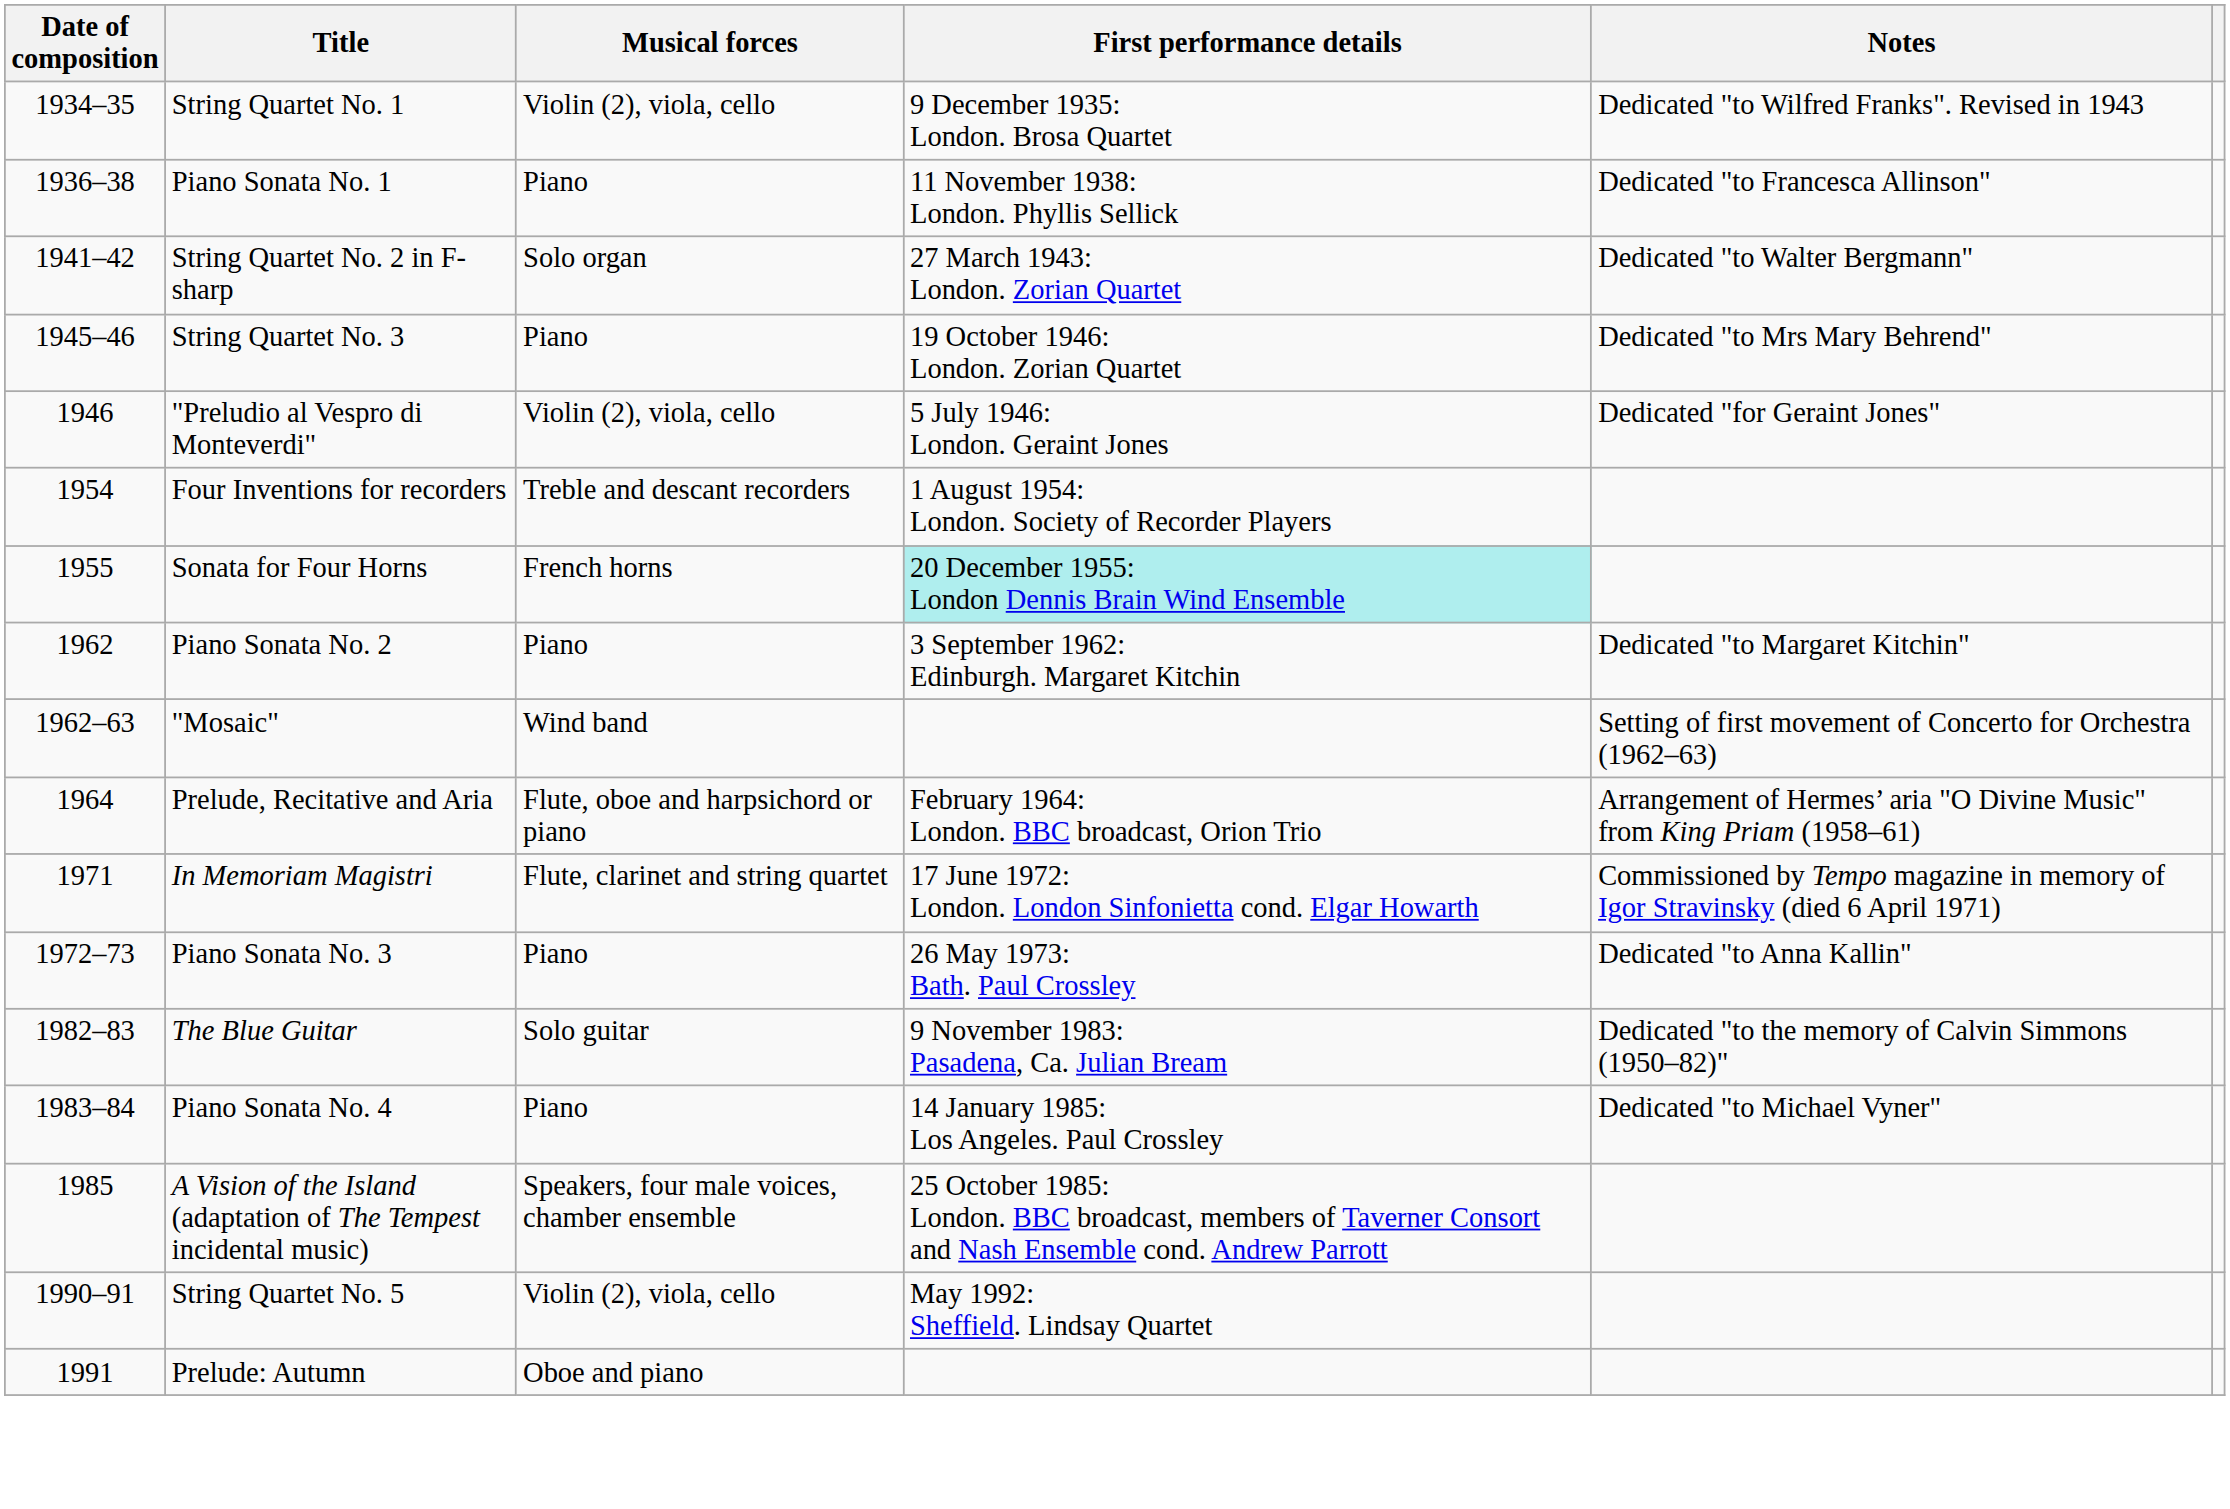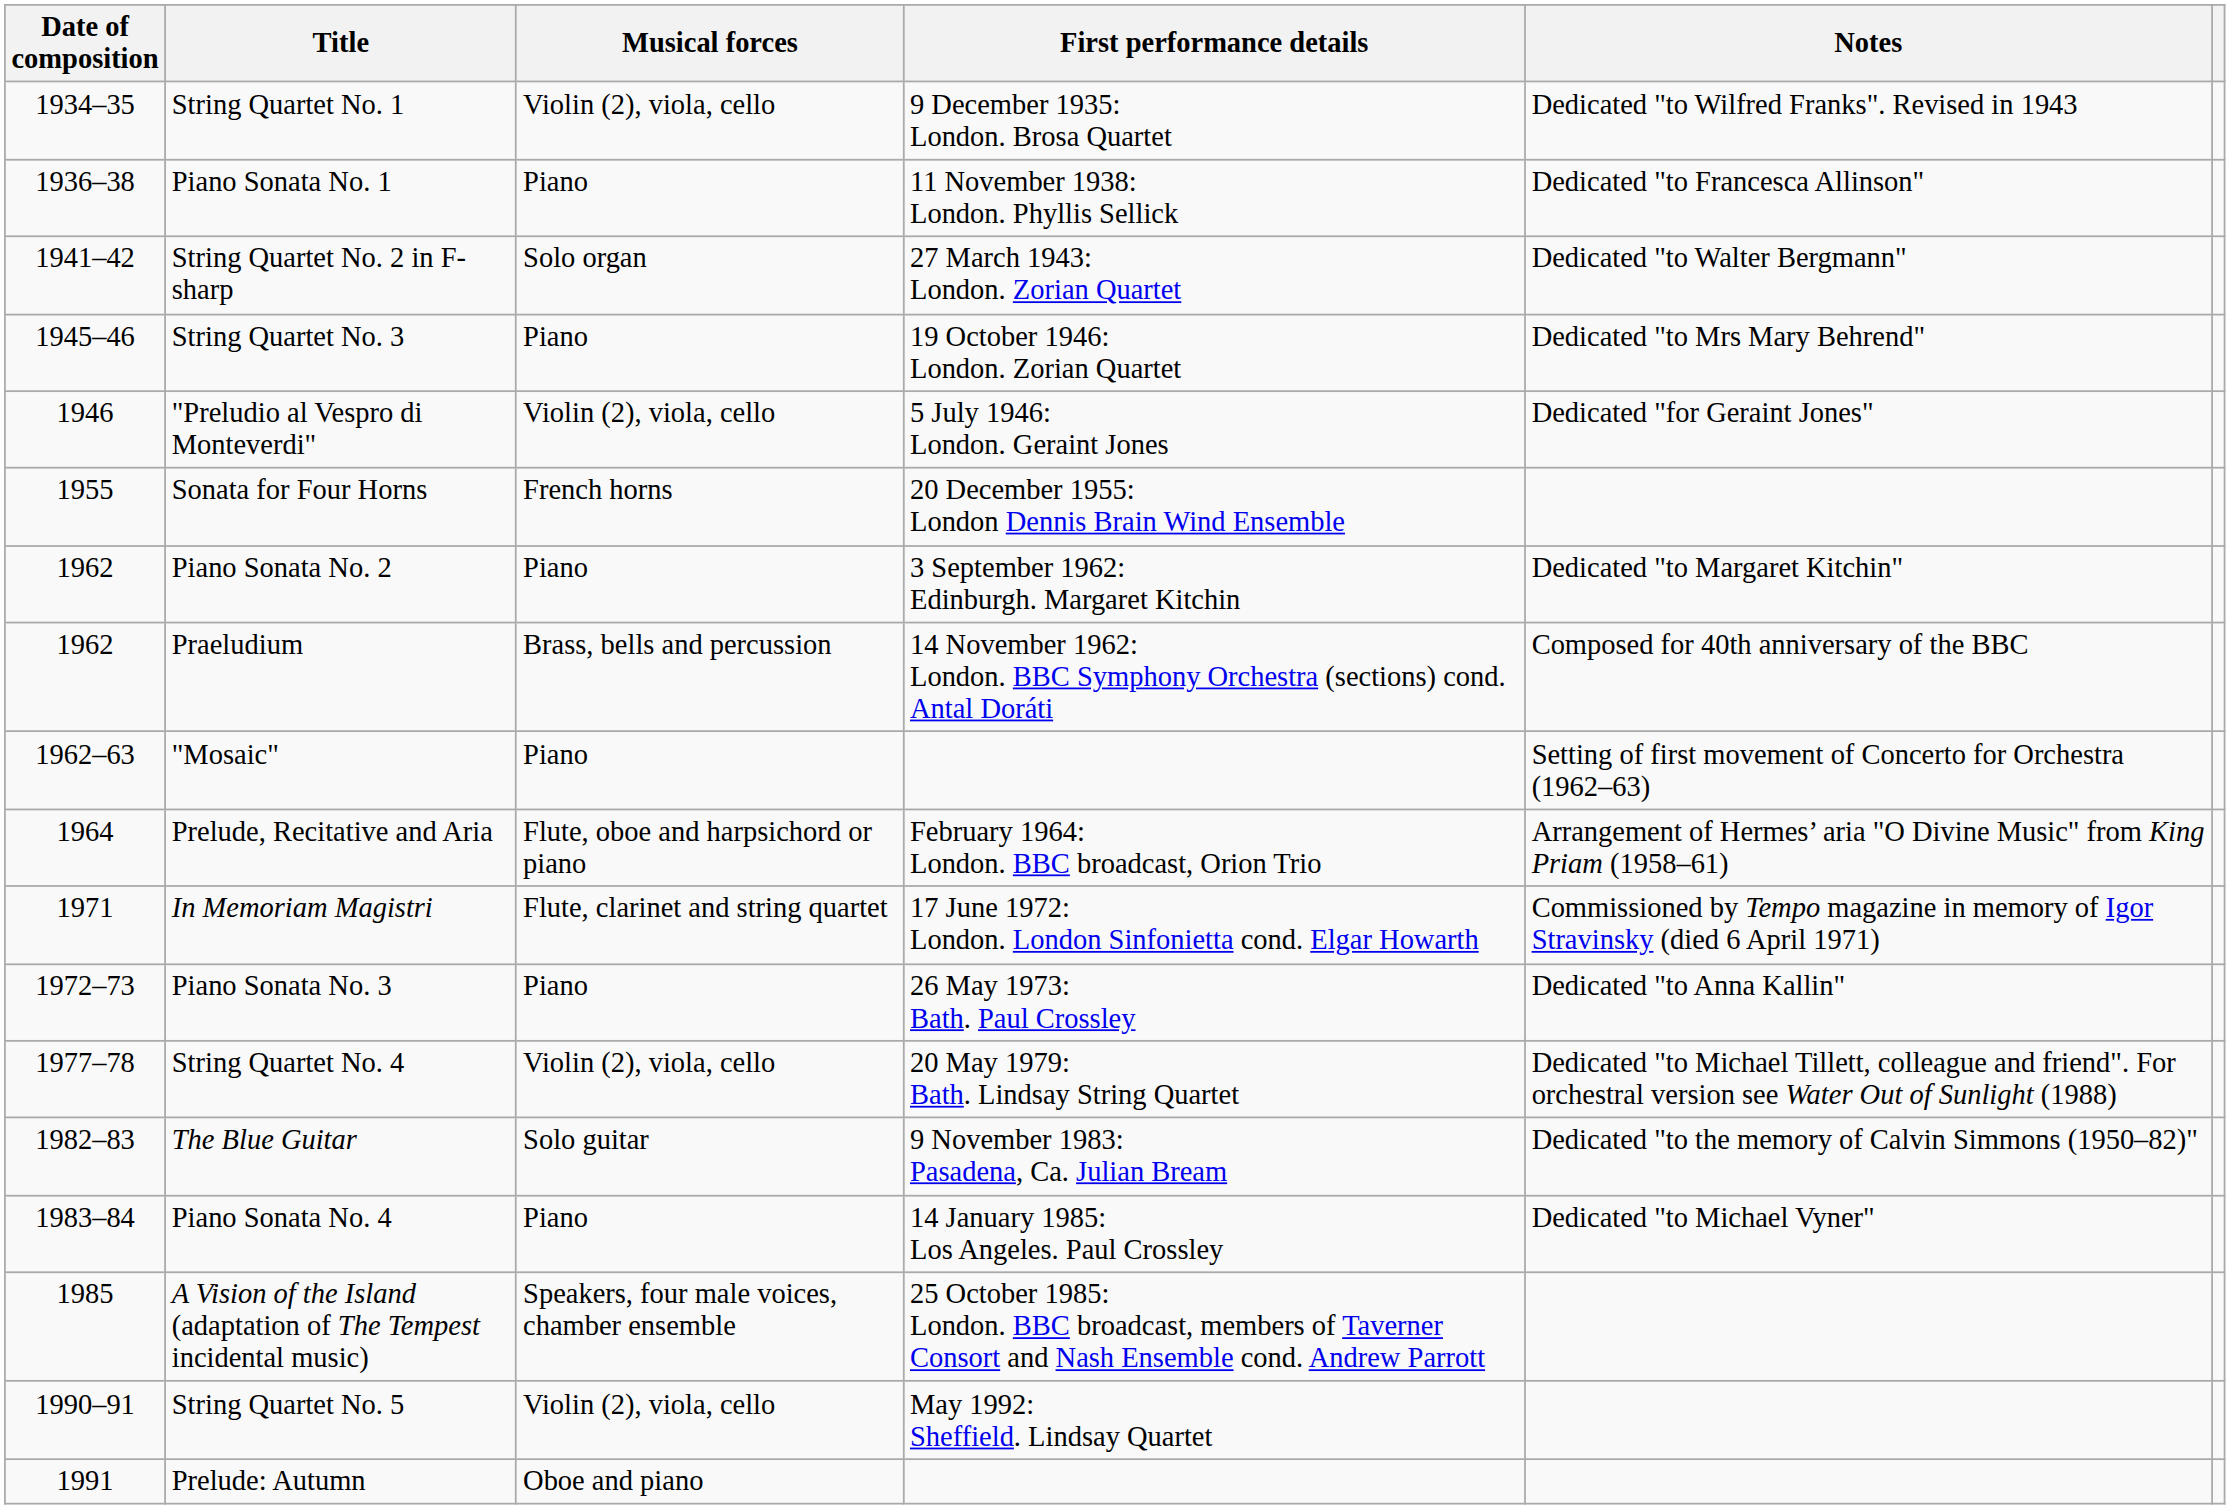- row: 1954 | Four Inventions for recorders | Treble and descant recorders | 1 August 1954: London. Society of Recorder Players
Sonata for Four Horns | First performance details: paleturquoise background -> no background
+ row: 1962 | Praeludium | Brass, bells and percussion | 14 November 1962: London. BBC Symphony Orchestra (sections) cond. Antal Doráti | Composed for 40th anniversary of the BBC
"Mosaic" | Musical forces: Wind band -> Piano
+ row: 1977–78 | String Quartet No. 4 | Violin (2), viola, cello | 20 May 1979: Bath. Lindsay String Quartet | Dedicated "to Michael Tillett, colleague and friend". For orchestral version see Water Out of Sunlight (1988)
